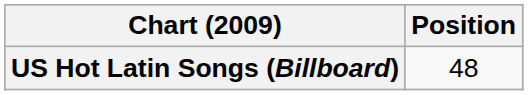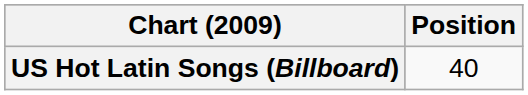US Hot Latin Songs (Billboard) | Position: 48 -> 40
